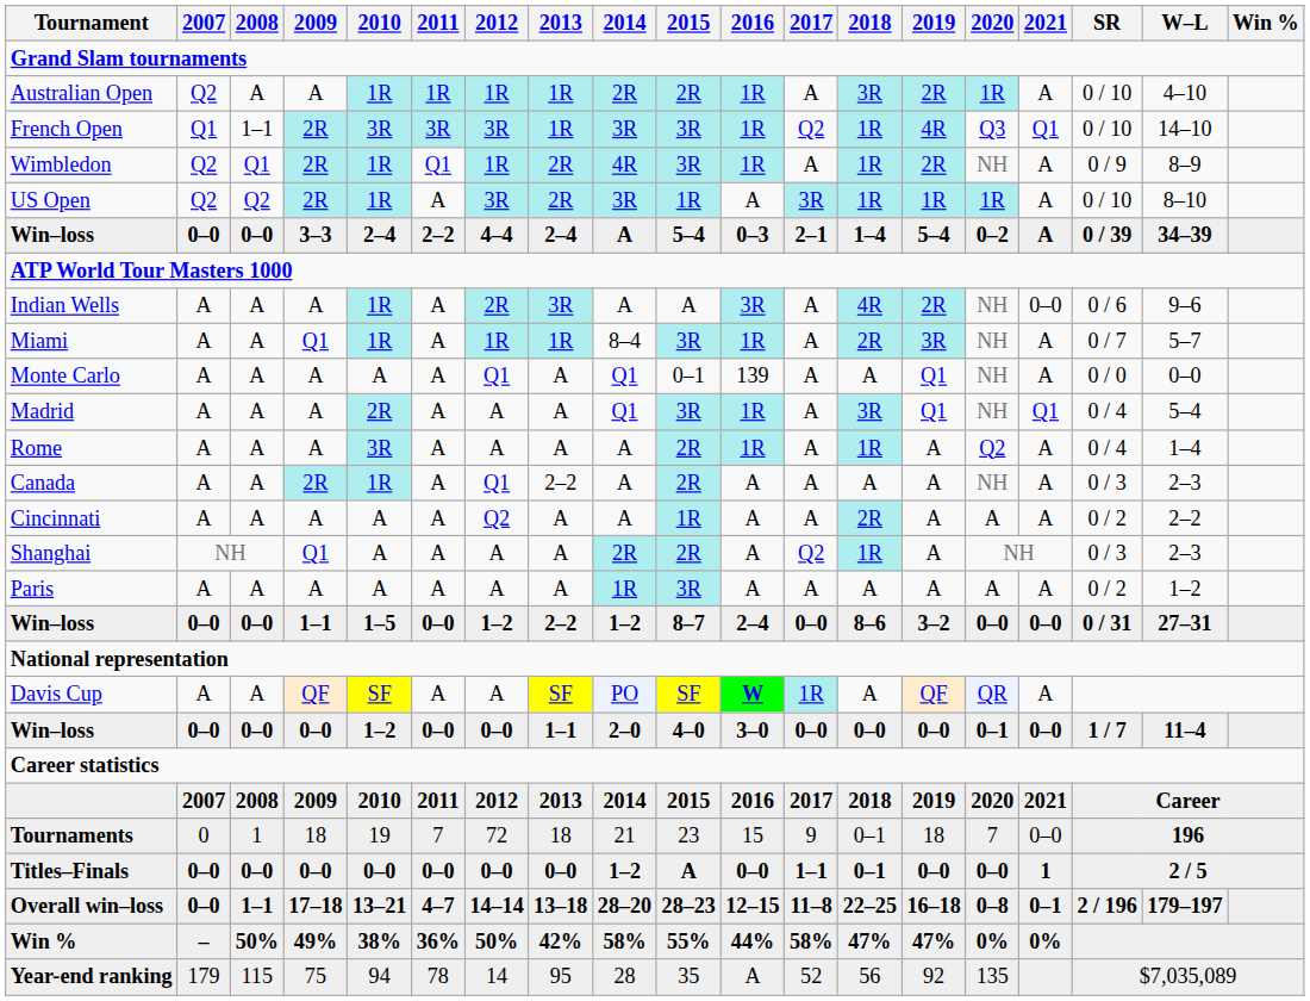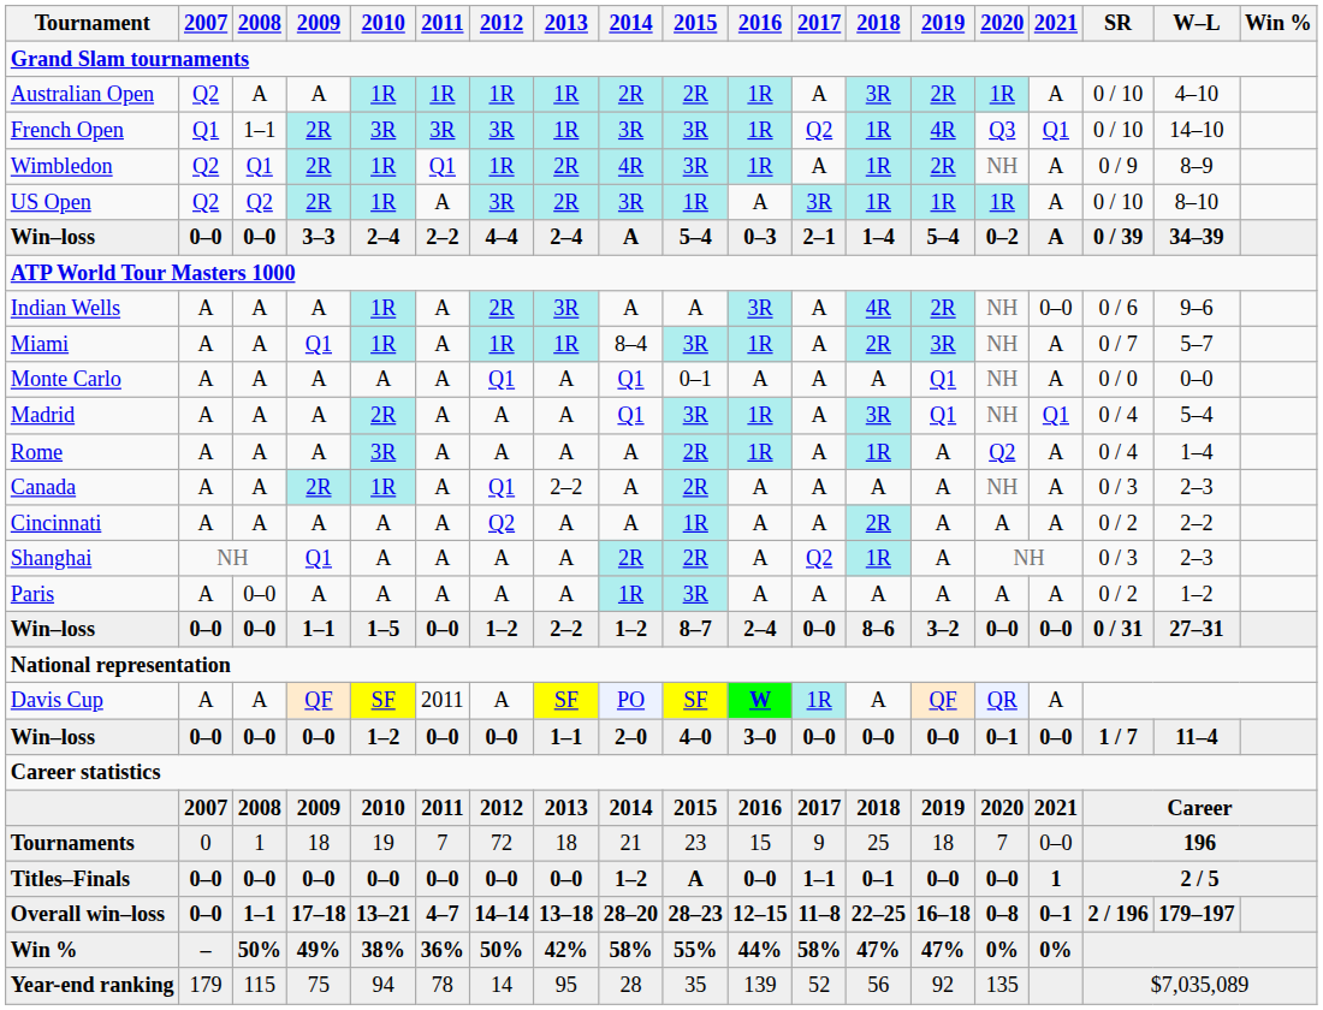Monte Carlo | 2016: 139 -> A
Paris | 2008: A -> 0–0
Davis Cup | 2011: A -> 2011
Tournaments | 2018: 0–1 -> 25
Year-end ranking | 2016: A -> 139
